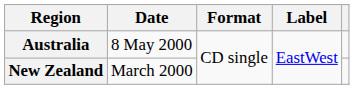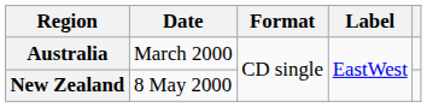Australia | Date: 8 May 2000 -> March 2000
New Zealand | Date: March 2000 -> 8 May 2000
